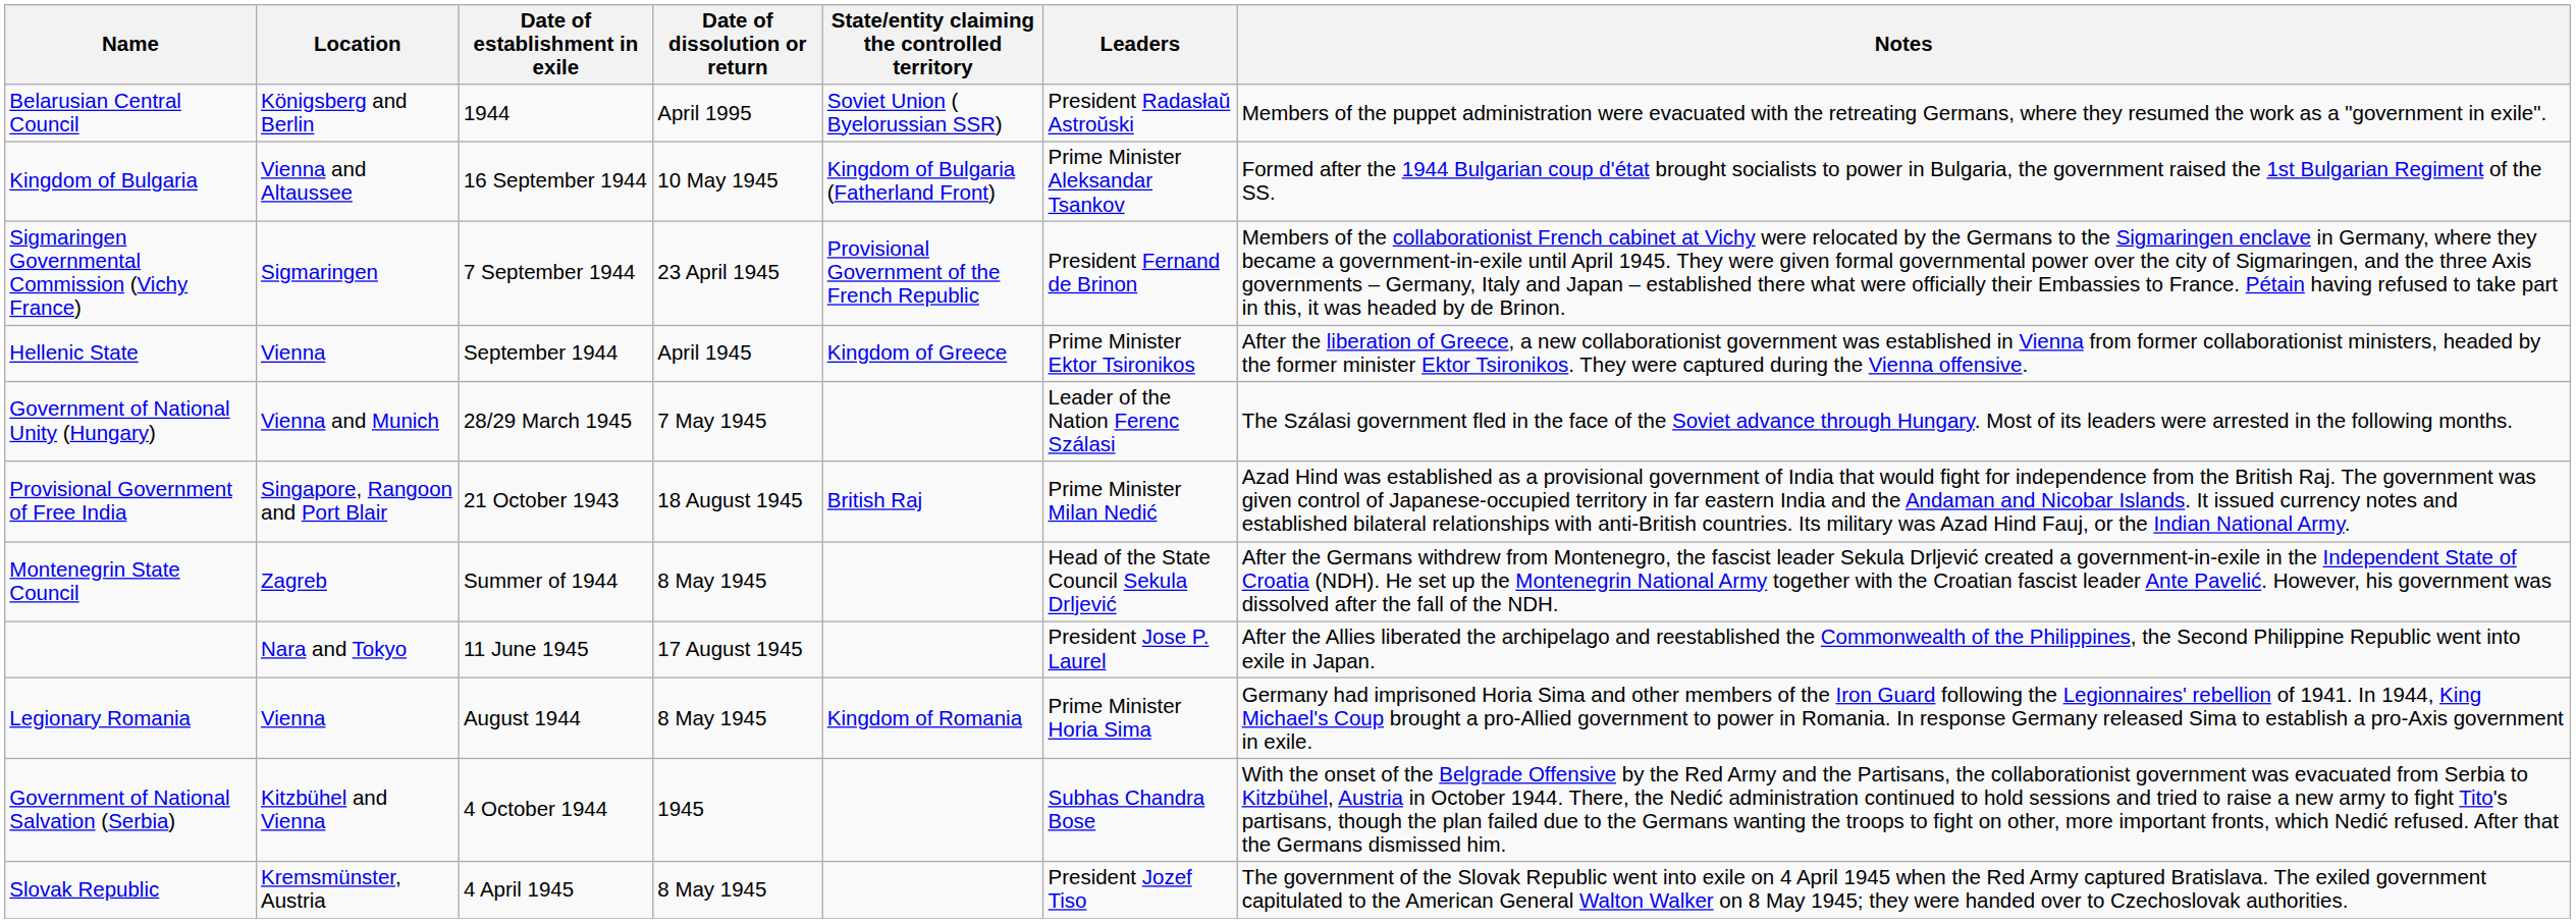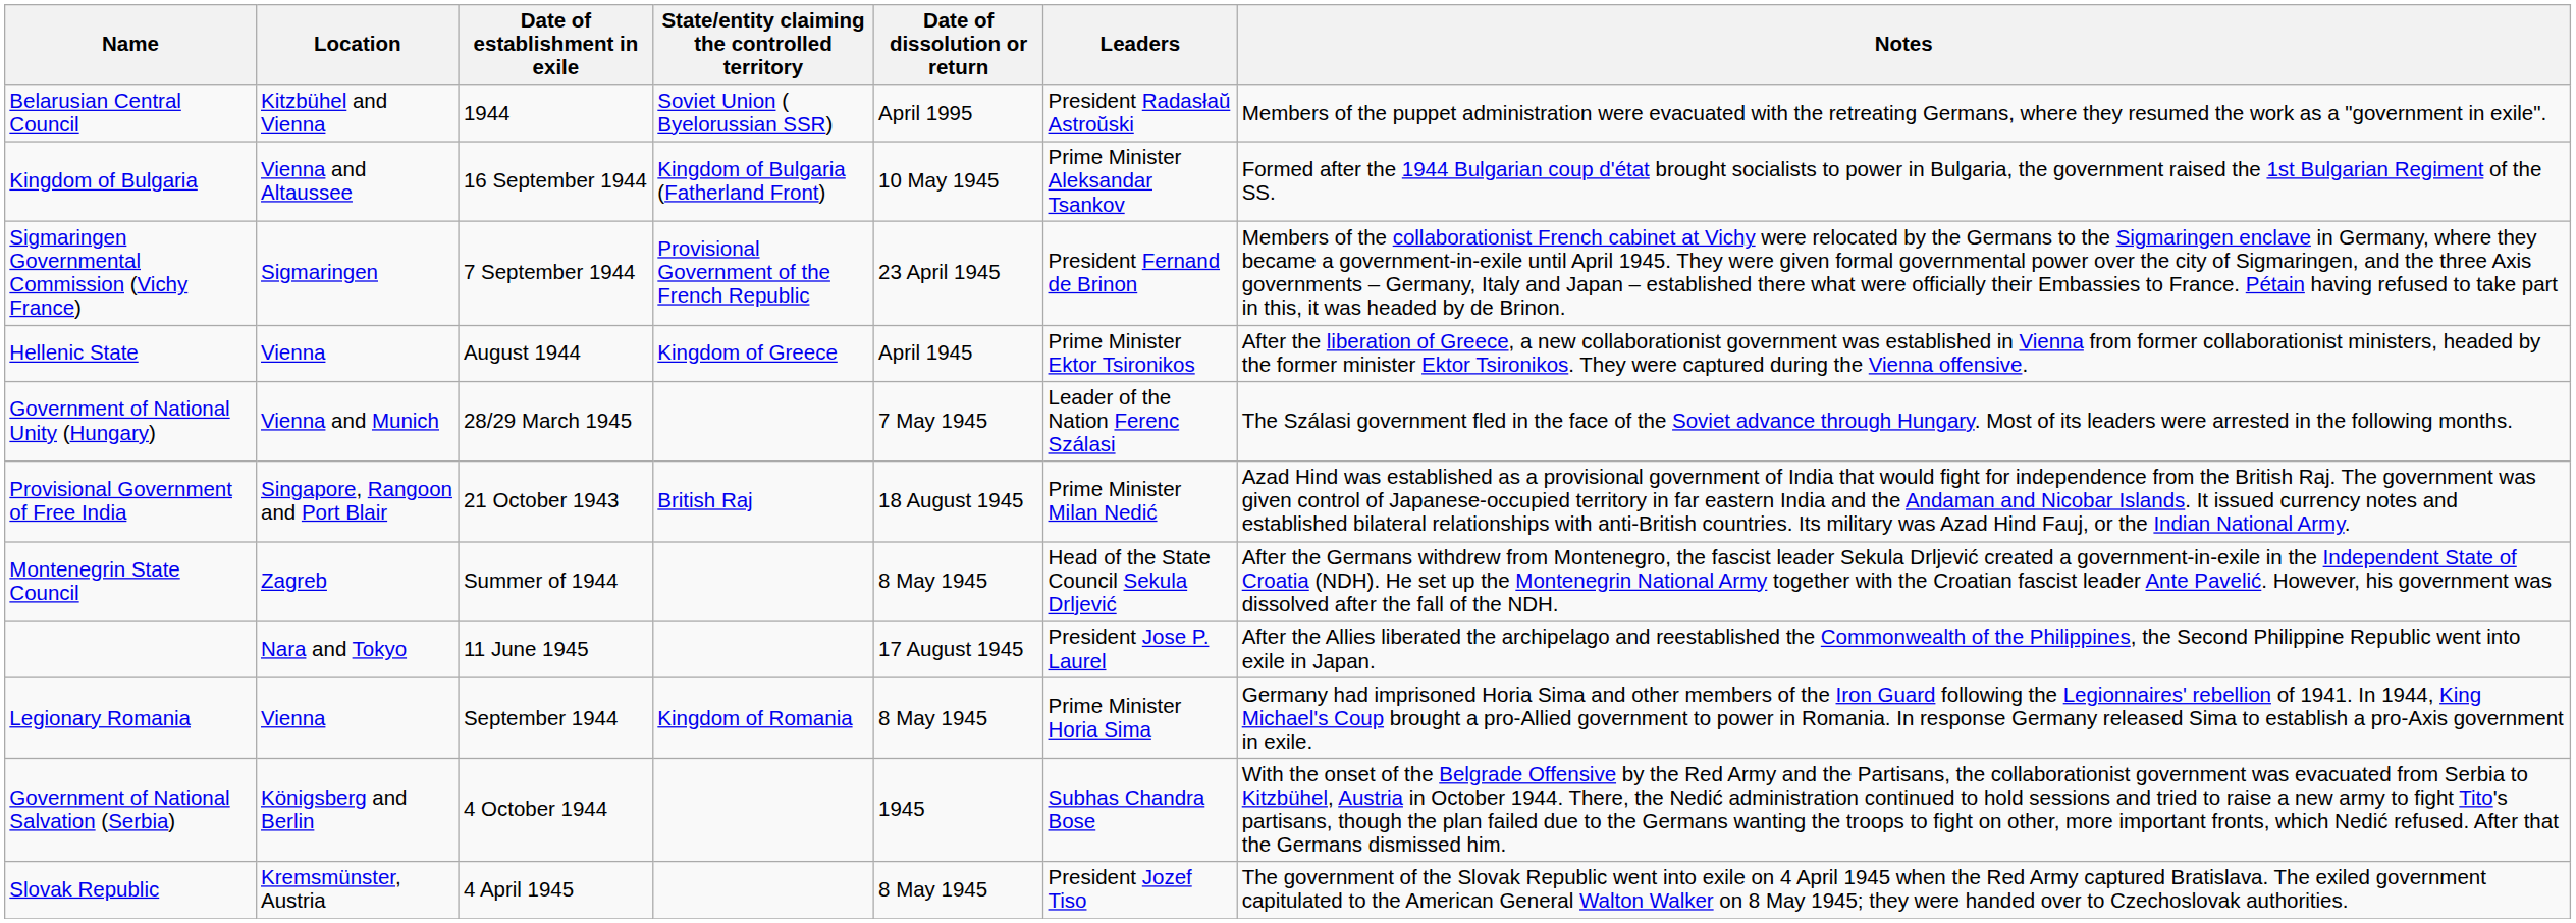columns swapped: Date of dissolution or return <-> State/entity claiming the controlled territory
Belarusian Central Council | Location: Königsberg and Berlin -> Kitzbühel and Vienna
Hellenic State | Date of establishment in exile: September 1944 -> August 1944
Legionary Romania | Date of establishment in exile: August 1944 -> September 1944
Government of National Salvation (Serbia) | Location: Kitzbühel and Vienna -> Königsberg and Berlin
